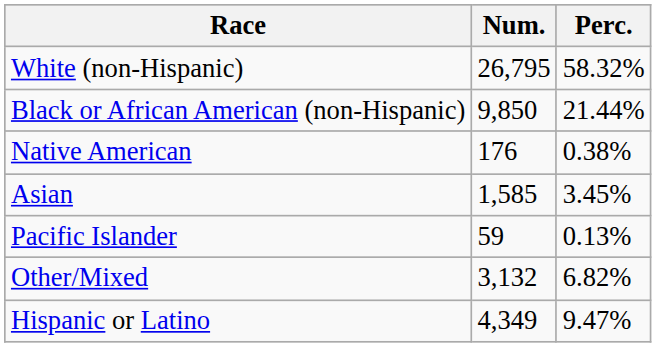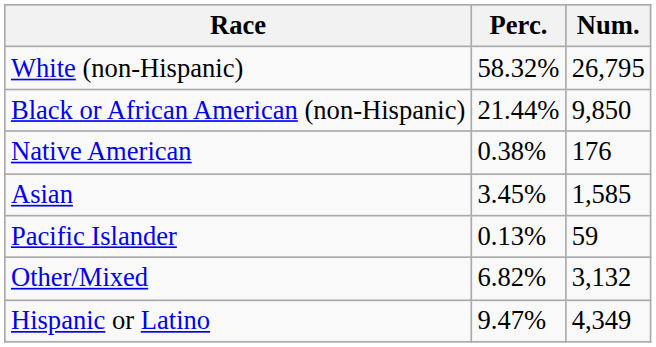columns swapped: Num. <-> Perc.
